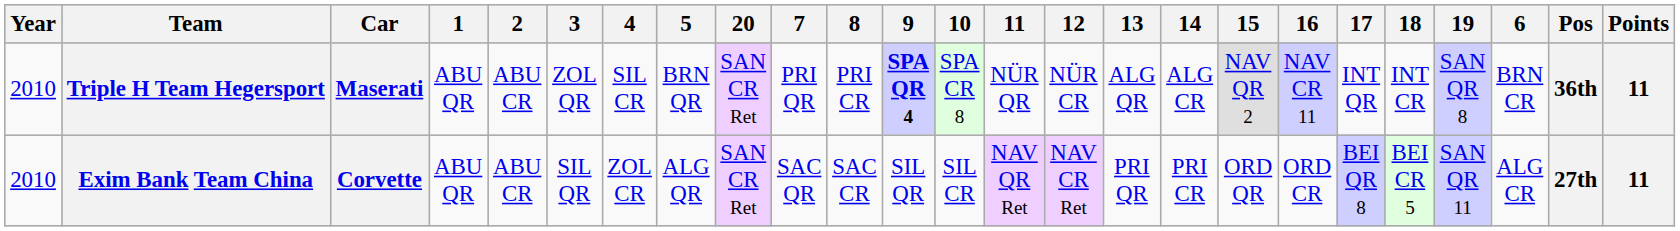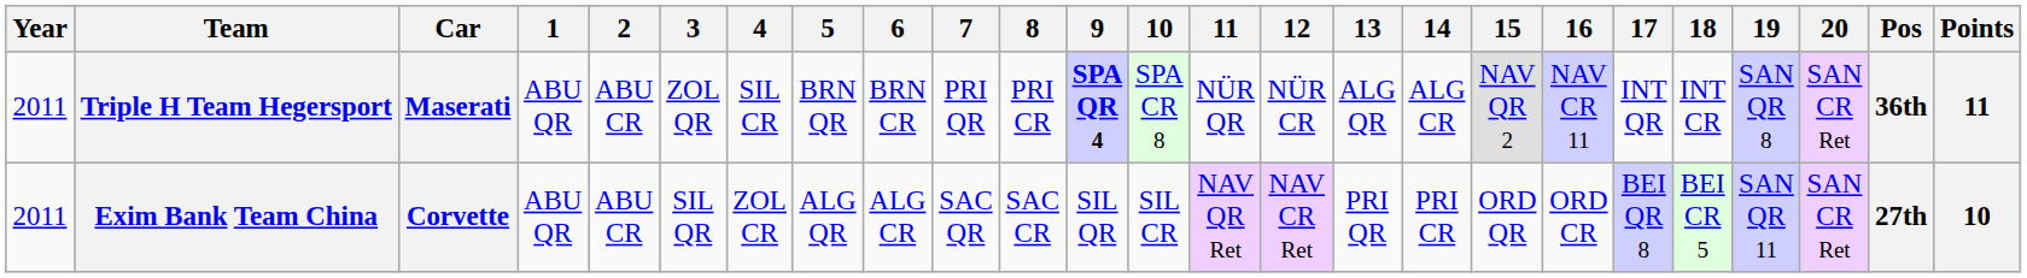columns swapped: 6 <-> 20
Triple H Team Hegersport | Year: 2010 -> 2011
Exim Bank Team China | Year: 2010 -> 2011
Exim Bank Team China | Points: 11 -> 10
